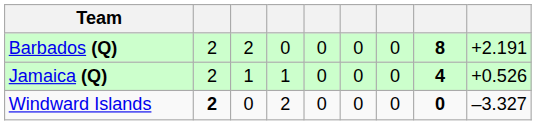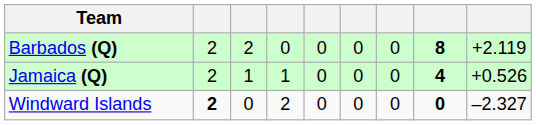Barbados (Q) | column 9: +2.191 -> +2.119
Windward Islands | column 9: –3.327 -> –2.327
